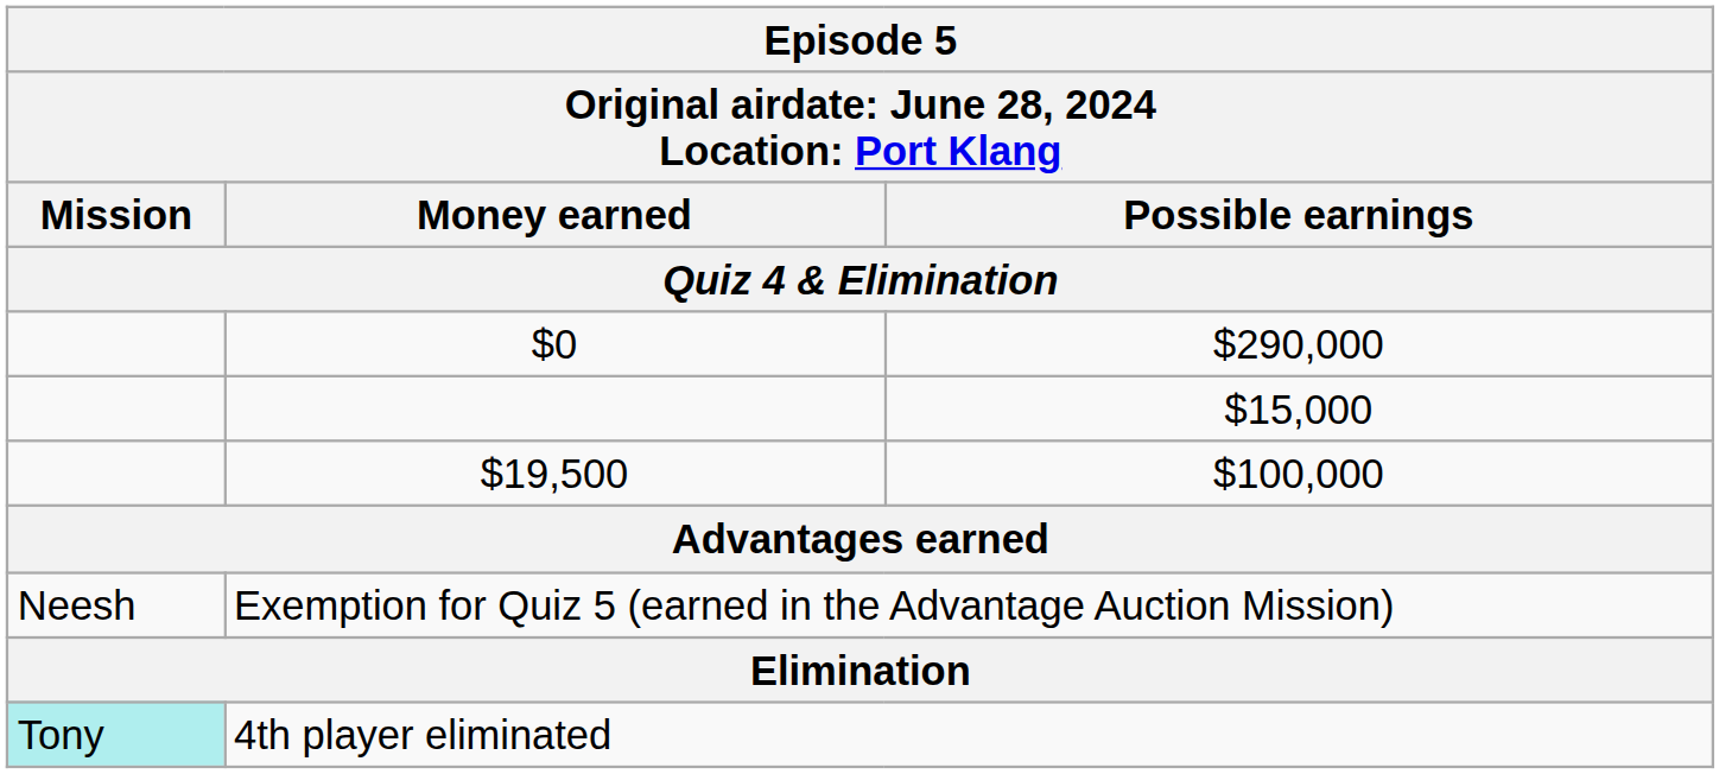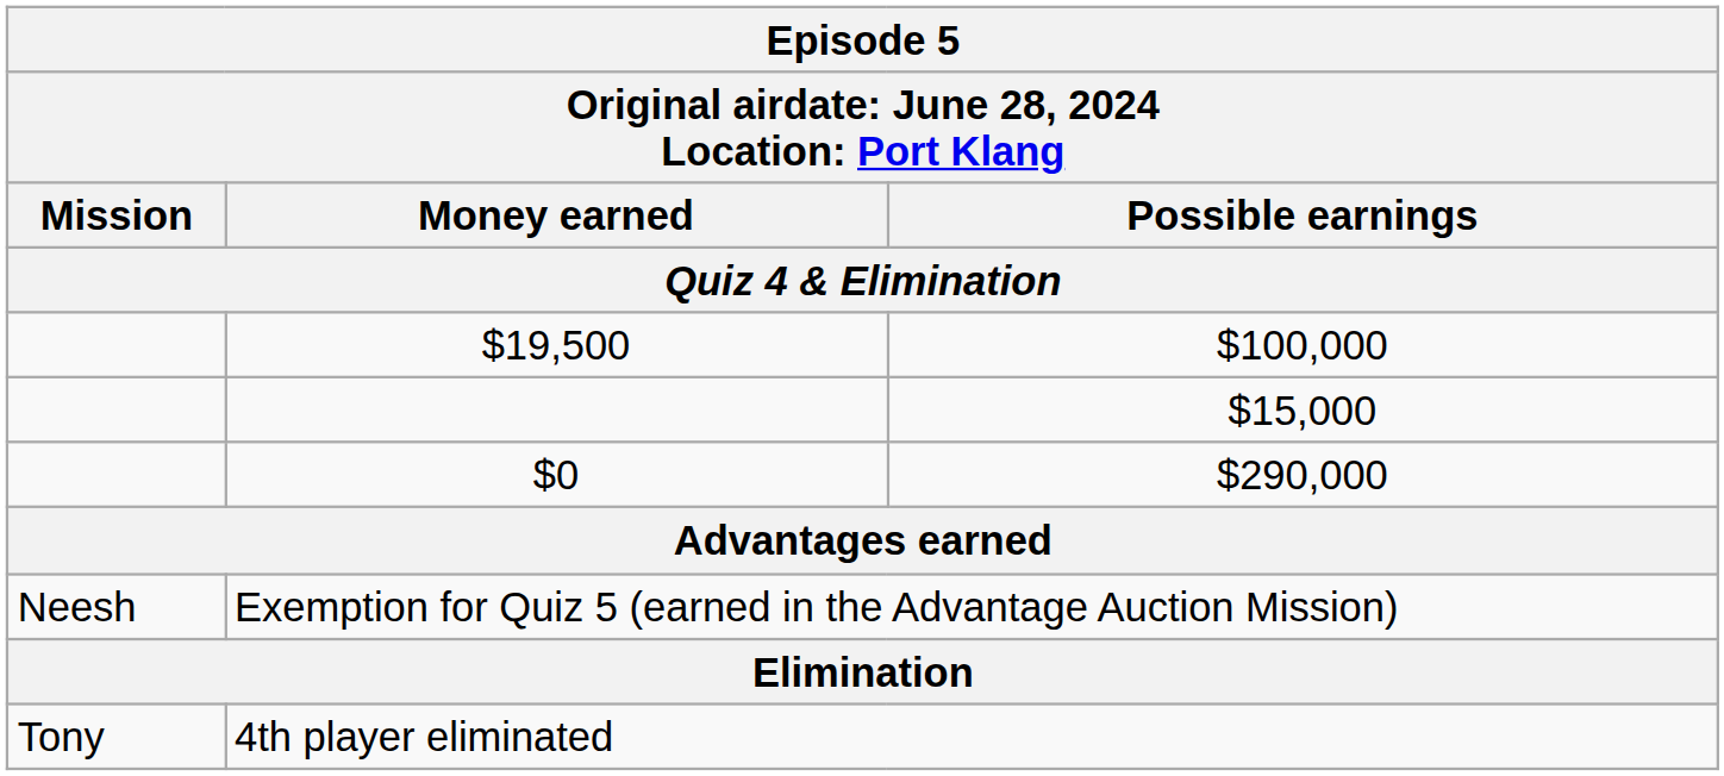rows swapped: $19,500 <-> $0
4th player eliminated | Mission: paleturquoise background -> no background
